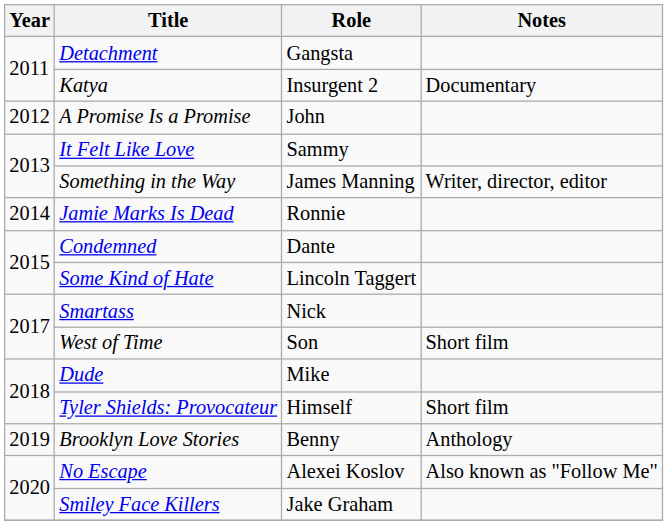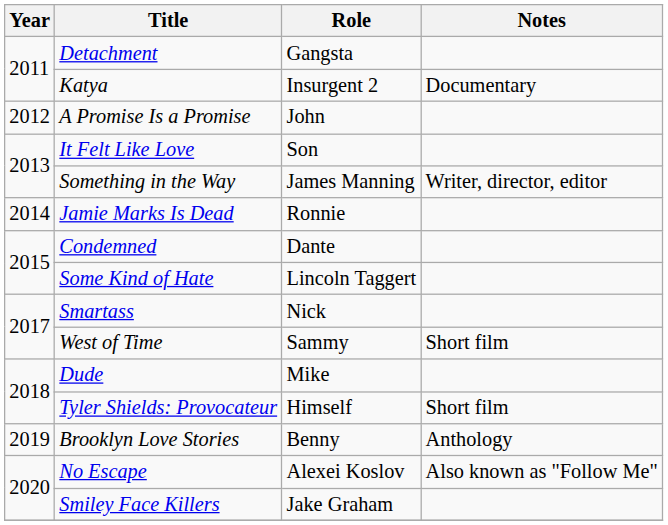It Felt Like Love | Role: Sammy -> Son
West of Time | Role: Son -> Sammy
